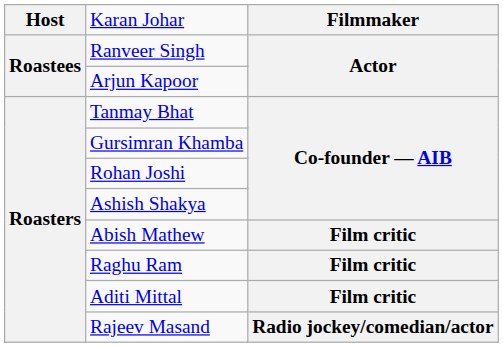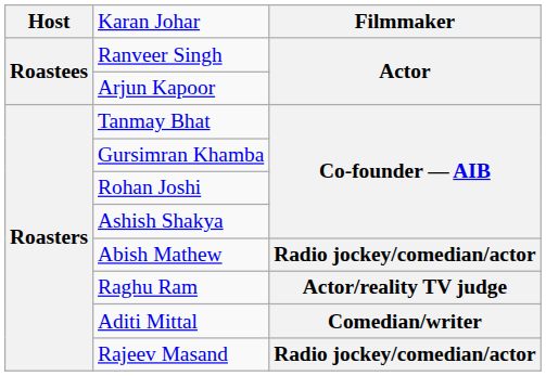Abish Mathew | column 3: Film critic -> Radio jockey/comedian/actor
Raghu Ram | column 3: Film critic -> Actor/reality TV judge
Aditi Mittal | column 3: Film critic -> Comedian/writer
